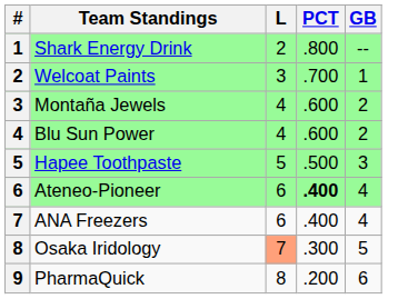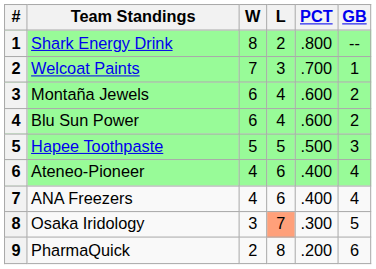+ column: W | 8 | 7 | 6 | 6 | 5 | 4 | 4 | 3 | 2
Ateneo-Pioneer | PCT: bold -> normal
